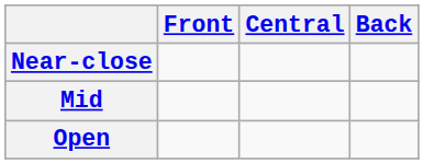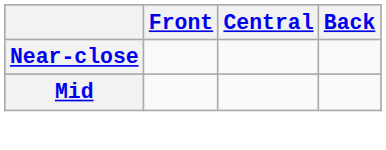- row: Open
